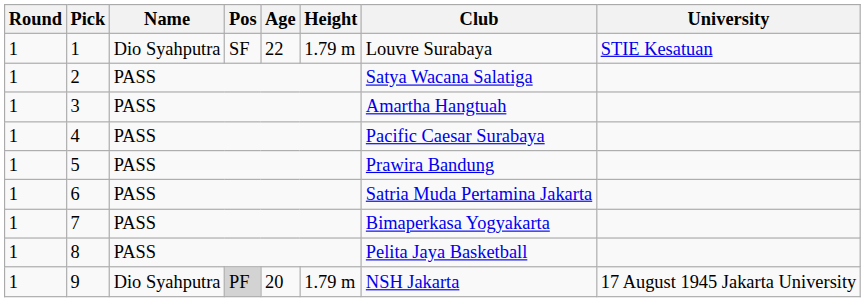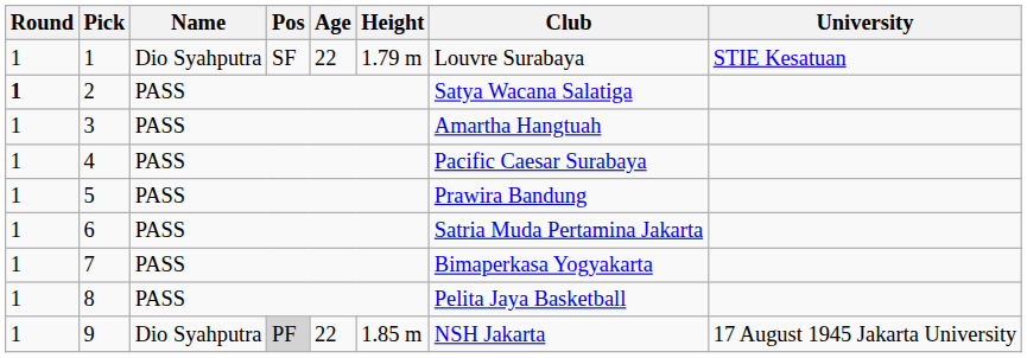2 | Round: normal -> bold
9 | Age: 20 -> 22
9 | Height: 1.79 m -> 1.85 m
